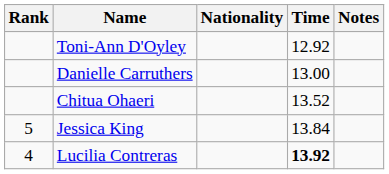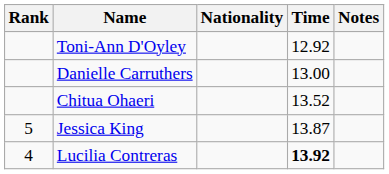Jessica King | Time: 13.84 -> 13.87
